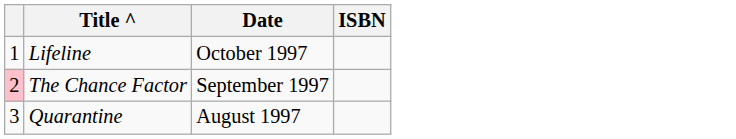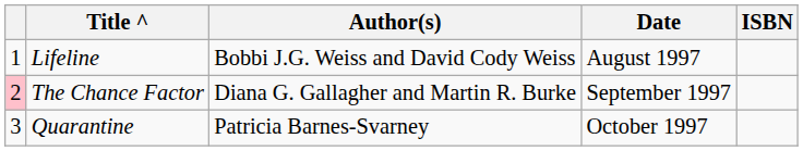+ column: Author(s) | Bobbi J.G. Weiss and David Cody Weiss | Diana G. Gallagher and Martin R. Burke | Patricia Barnes-Svarney
Lifeline | Date: October 1997 -> August 1997
Quarantine | Date: August 1997 -> October 1997
